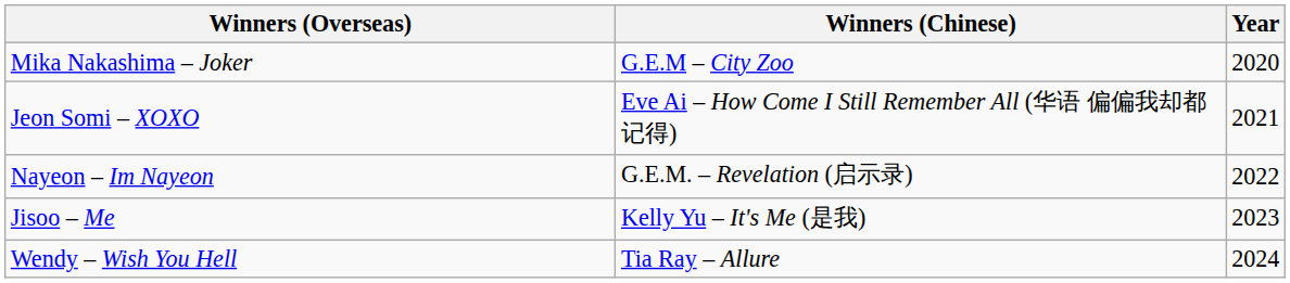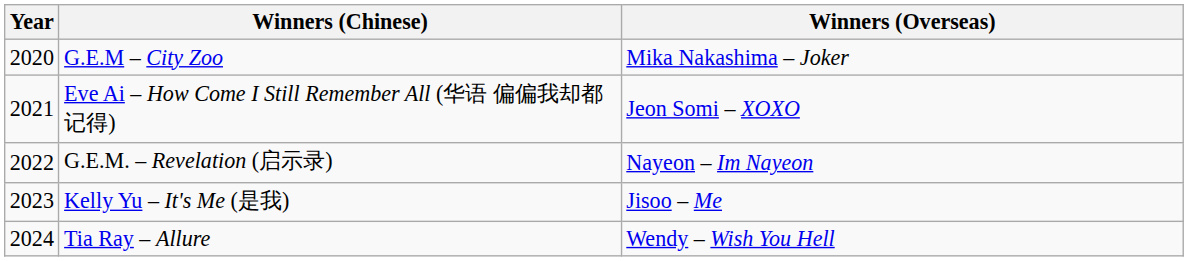columns swapped: Year <-> Winners (Overseas)
